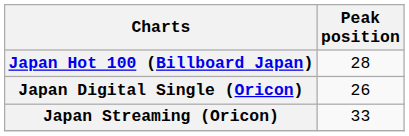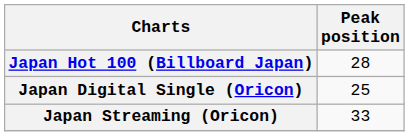Japan Digital Single (Oricon) | Peak position: 26 -> 25
